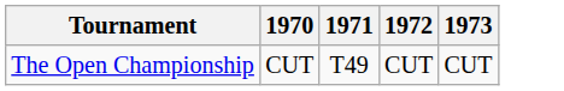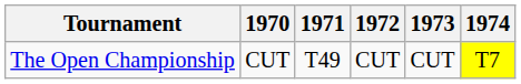+ column: 1974 | T7
